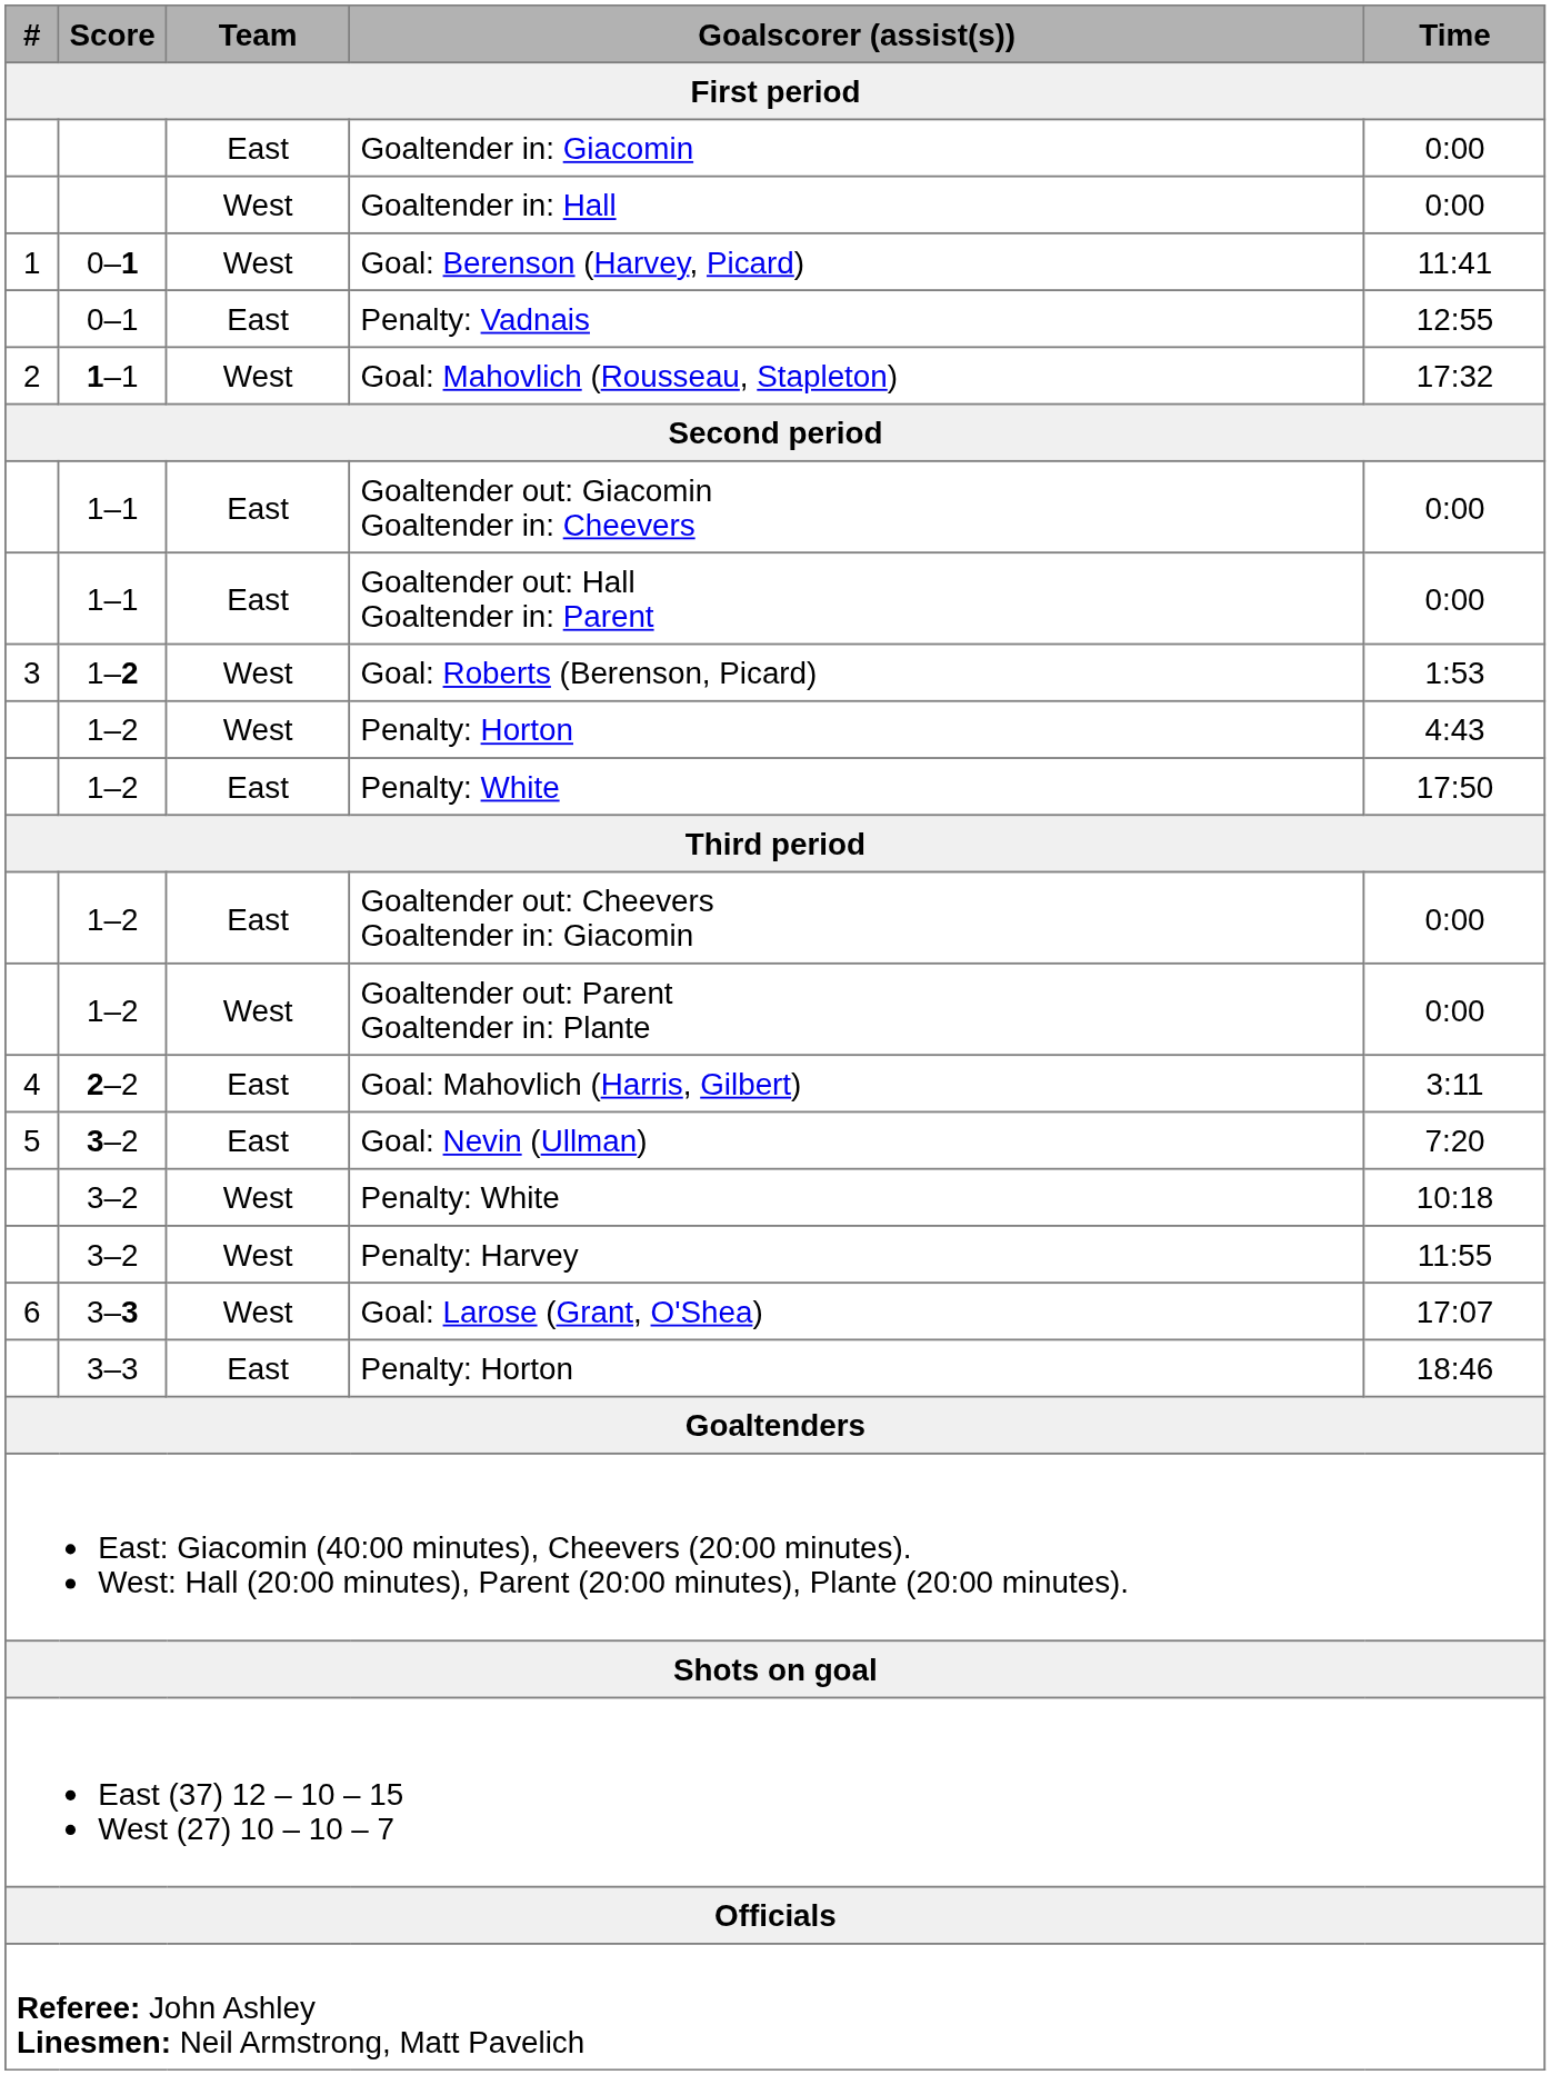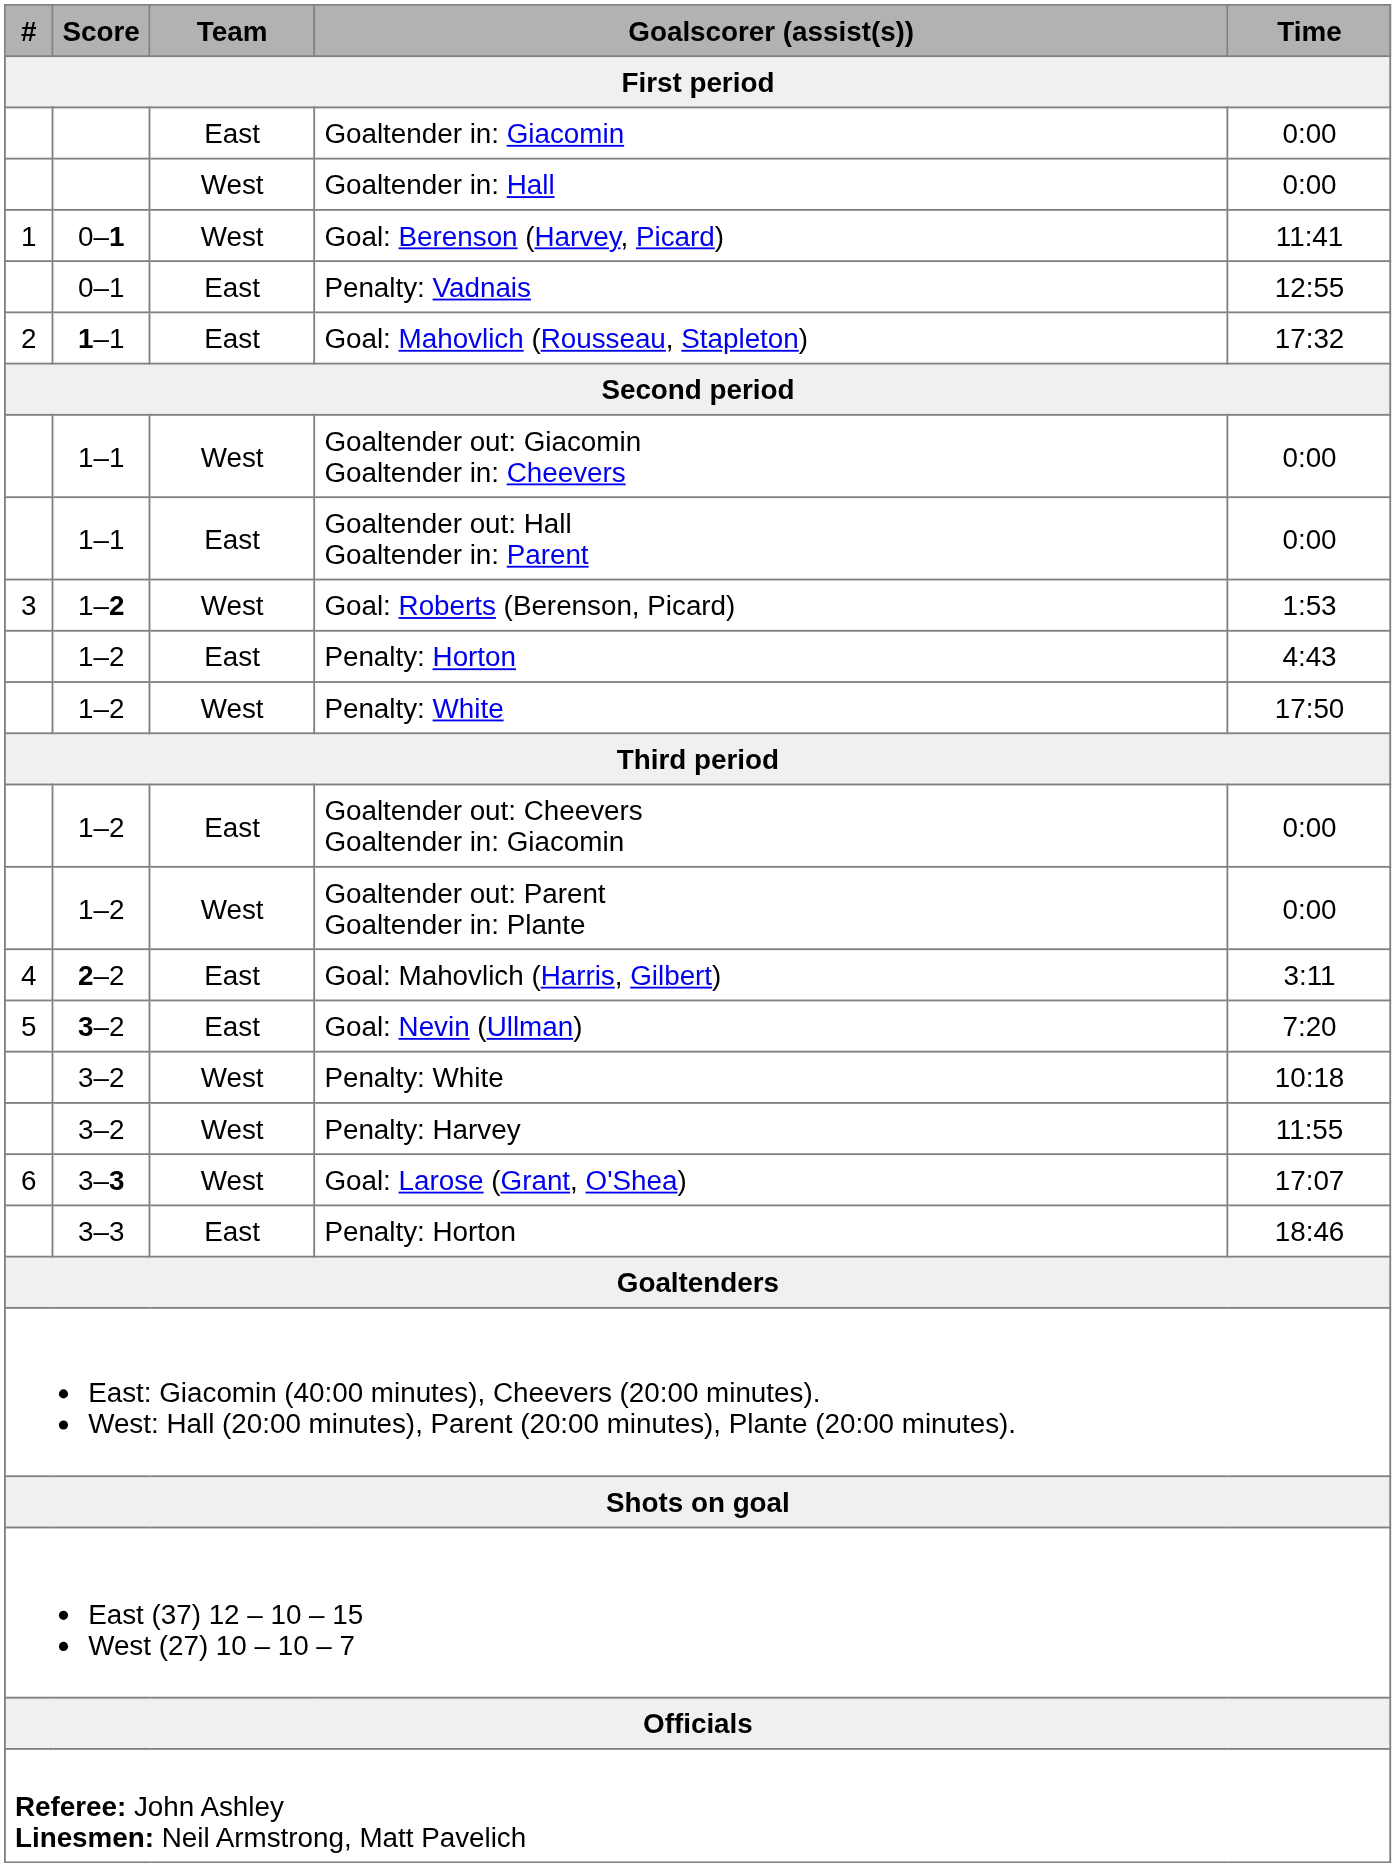Goal: Mahovlich (Rousseau, Stapleton) | Team: West -> East
Goaltender out: Giacomin Goaltender in: Cheevers | Team: East -> West
1–2 / Penalty: Horton | Team: West -> East
1–2 / Penalty: White | Team: East -> West
